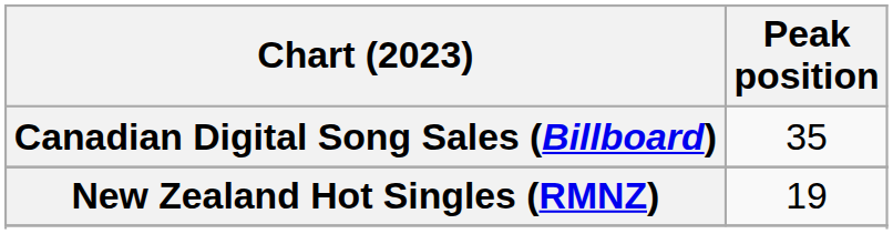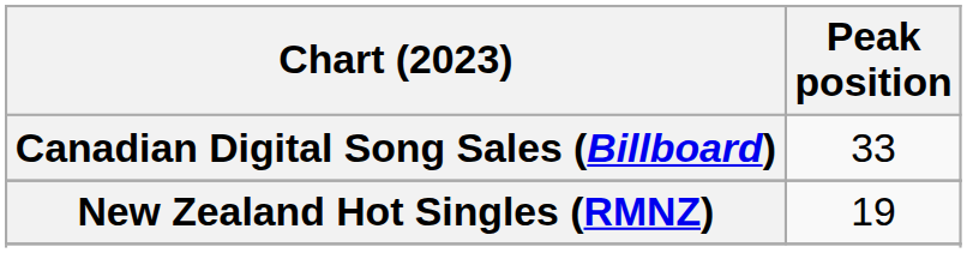Canadian Digital Song Sales (Billboard) | Peak position: 35 -> 33
